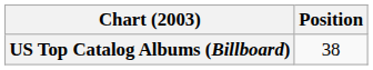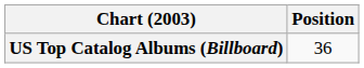US Top Catalog Albums (Billboard) | Position: 38 -> 36
